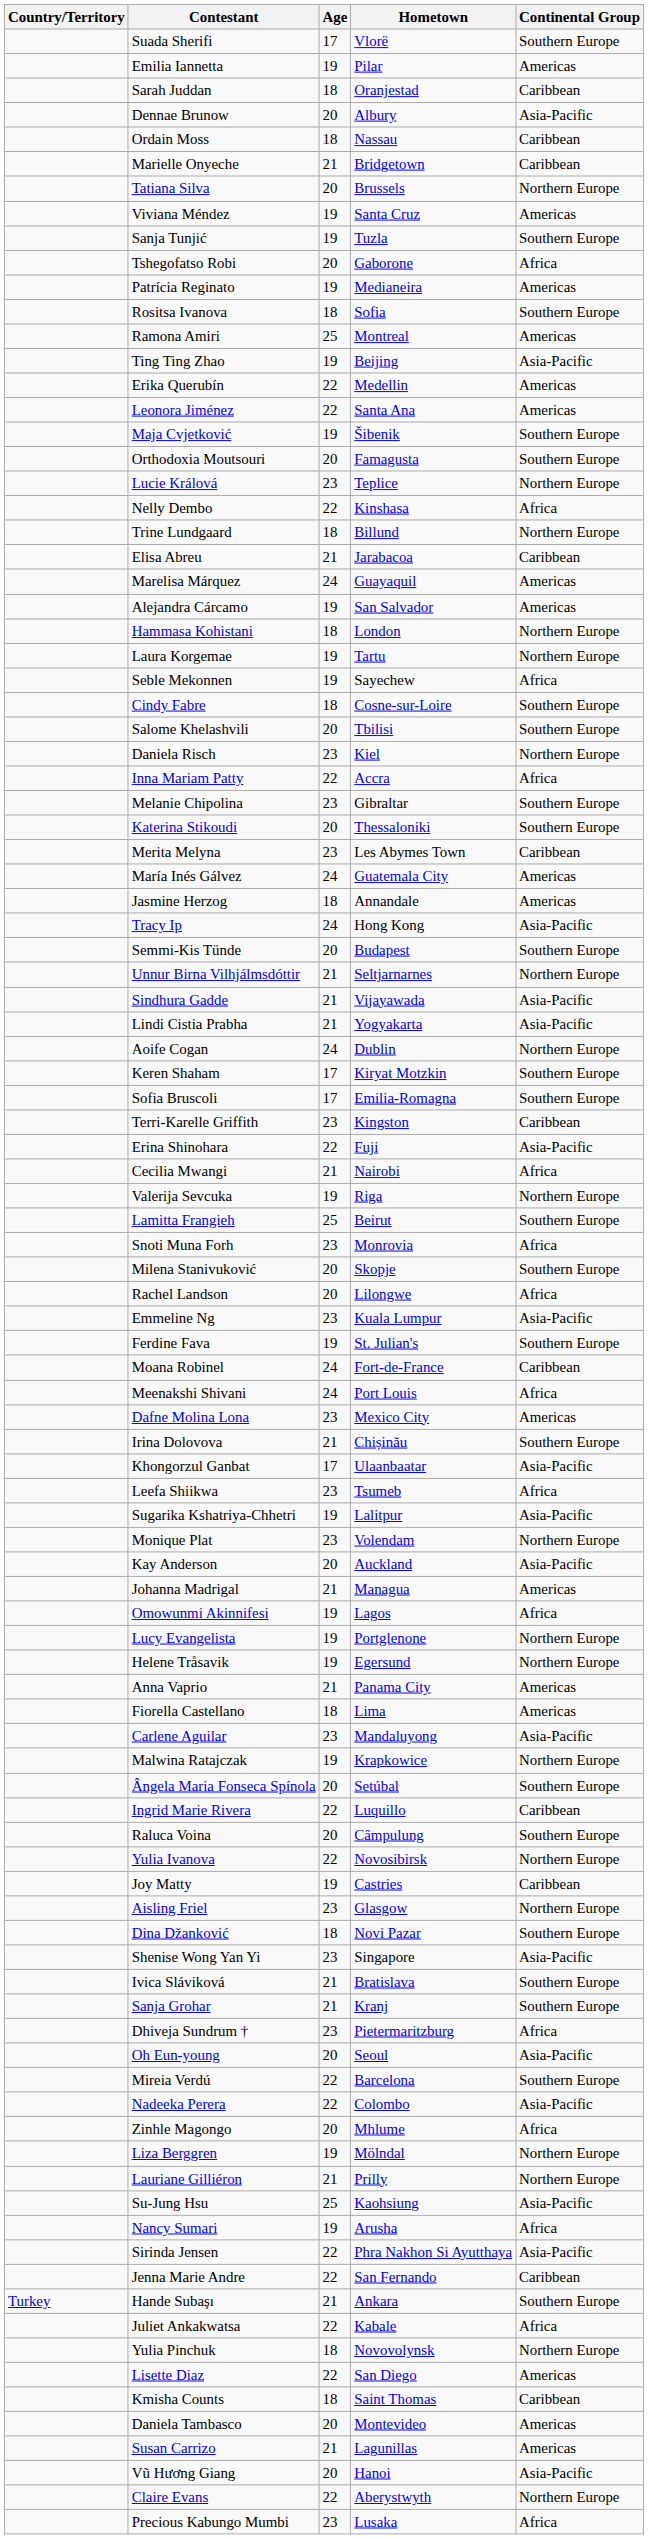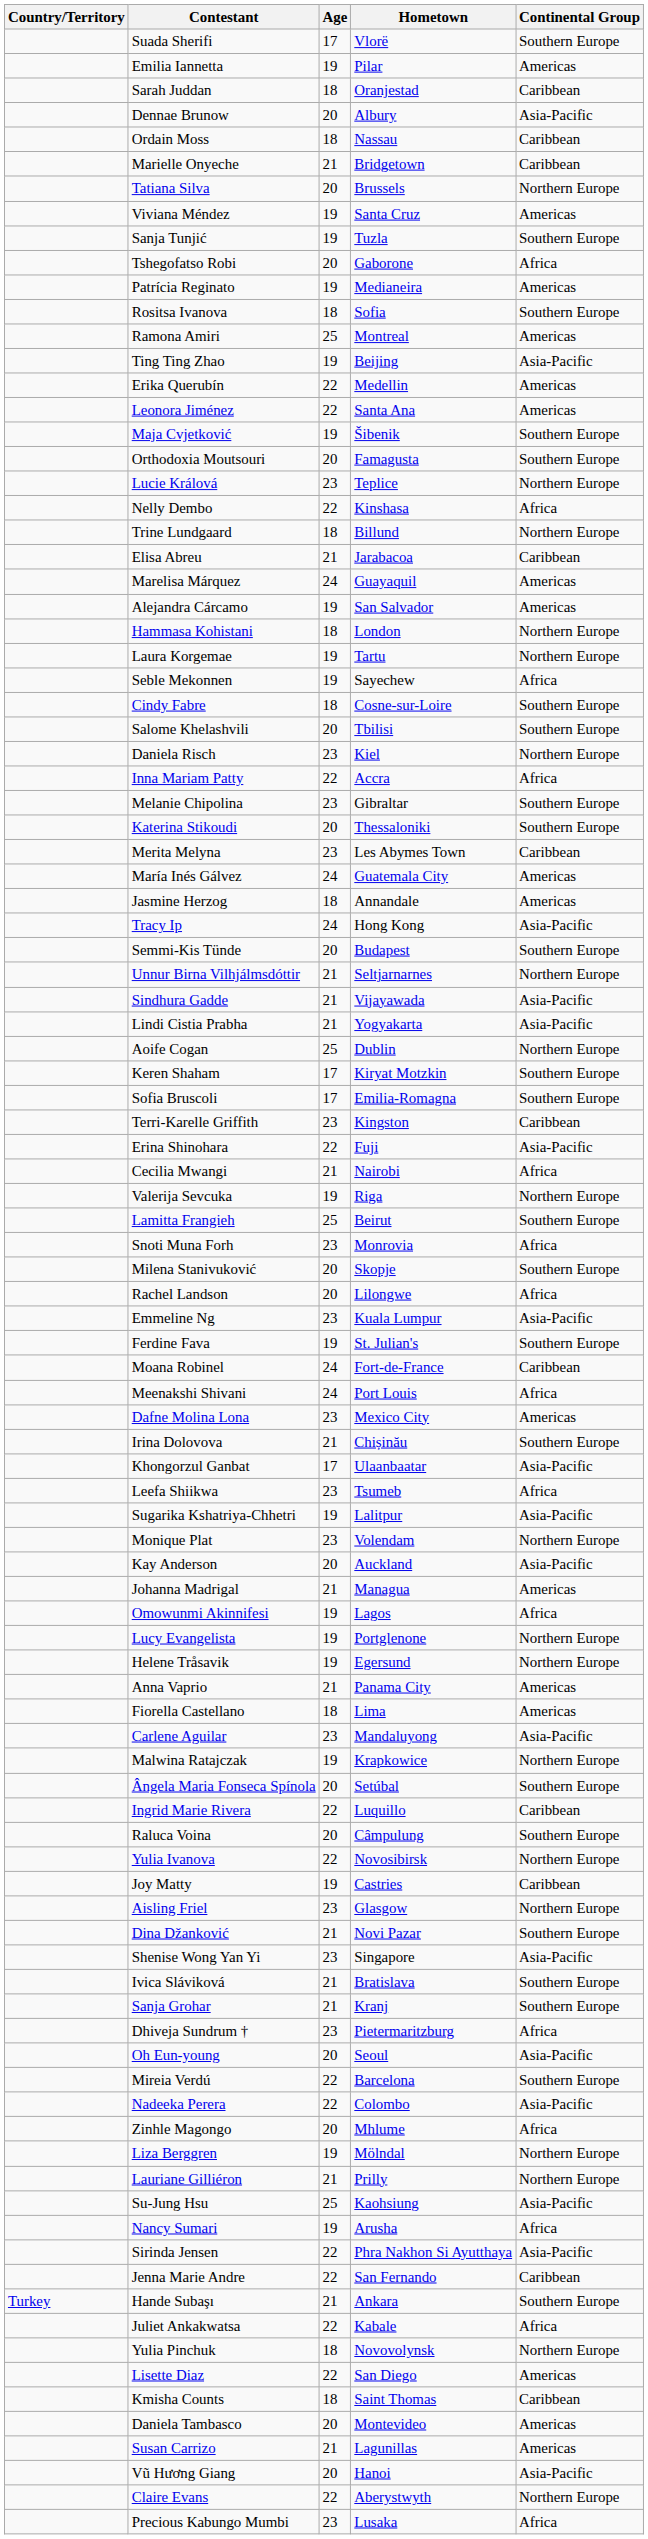Aoife Cogan | Age: 24 -> 25
Dina Džanković | Age: 18 -> 21
